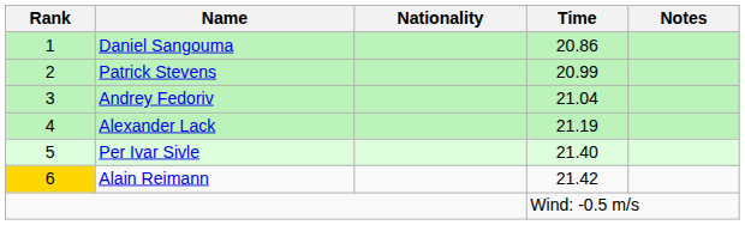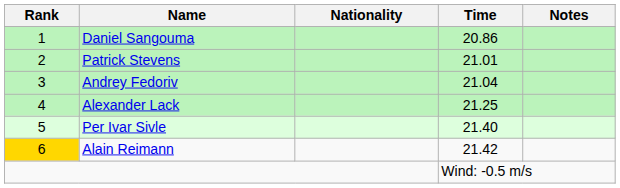Patrick Stevens | Time: 20.99 -> 21.01
Alexander Lack | Time: 21.19 -> 21.25
